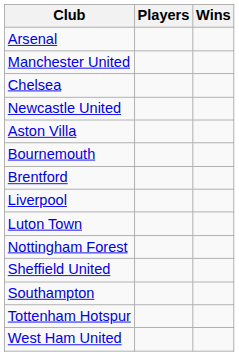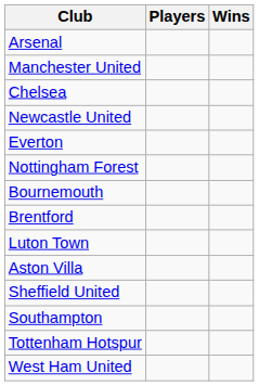+ row: Everton
rows swapped: Aston Villa <-> Nottingham Forest
- row: Liverpool
